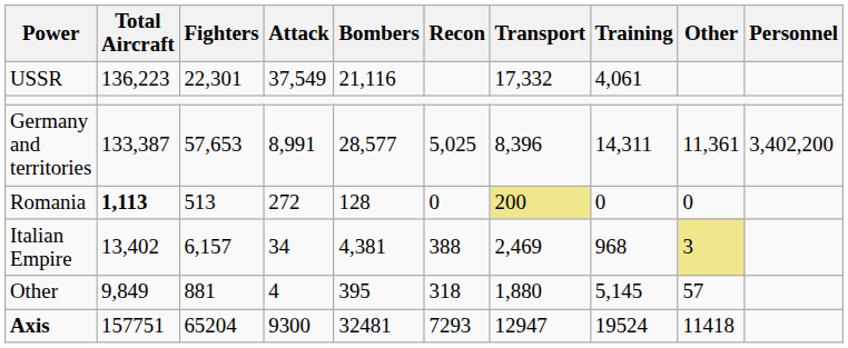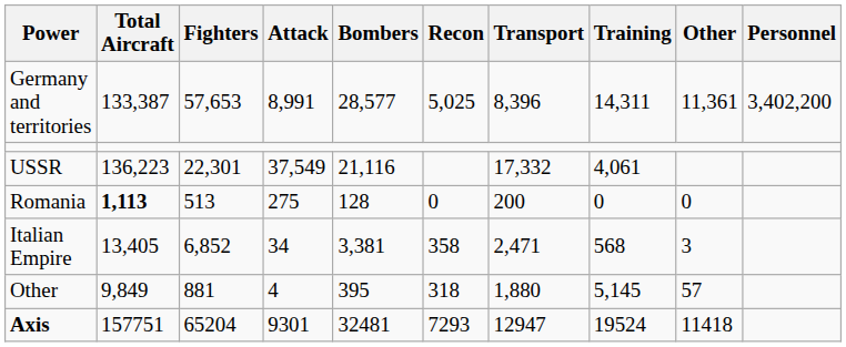rows swapped: USSR <-> Germany and territories
Romania | Attack: 272 -> 275
Romania | Transport: khaki background -> no background
Italian Empire | Total Aircraft: 13,402 -> 13,405
Italian Empire | Fighters: 6,157 -> 6,852
Italian Empire | Bombers: 4,381 -> 3,381
Italian Empire | Recon: 388 -> 358
Italian Empire | Transport: 2,469 -> 2,471
Italian Empire | Training: 968 -> 568
Italian Empire | Other: khaki background -> no background
Axis | Attack: 9300 -> 9301
